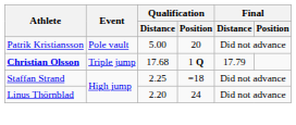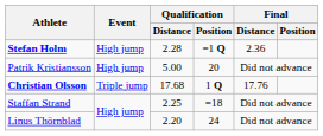+ row: Stefan Holm | High jump | 2.28 | =1 Q | 2.36
Patrik Kristiansson | Event: Pole vault -> High jump
Christian Olsson | Final / Distance: 17.79 -> 17.76
